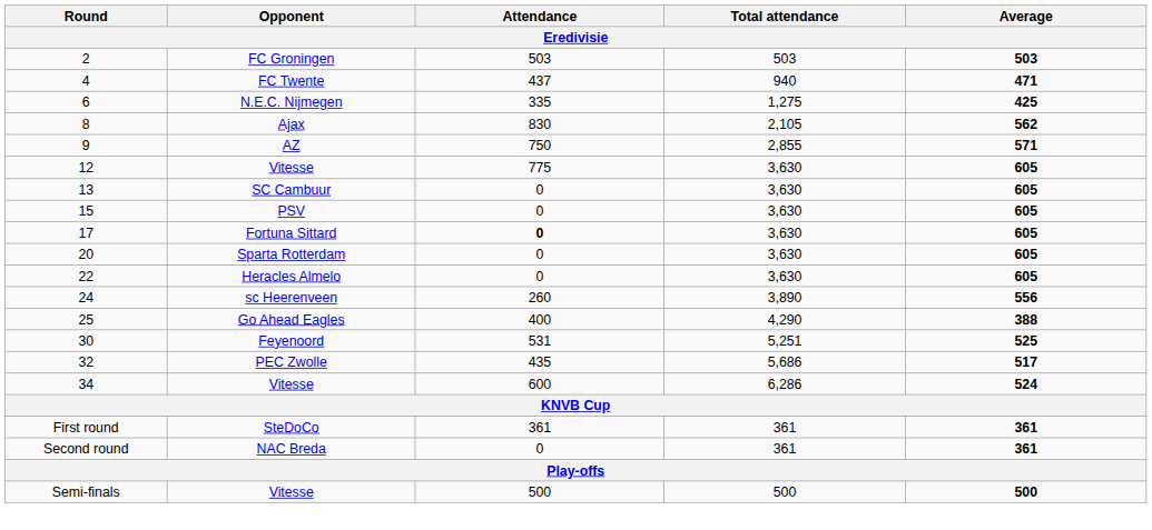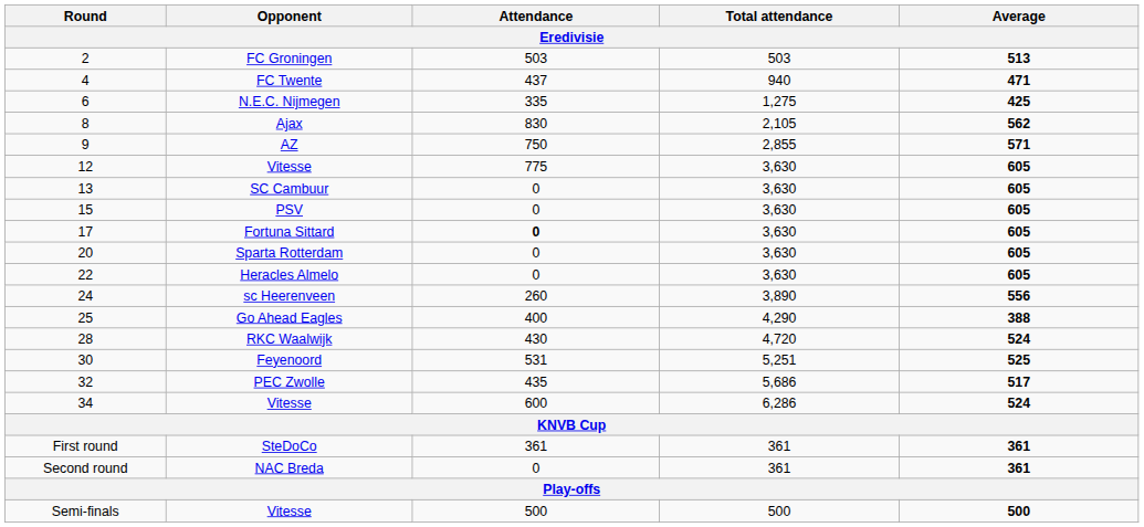FC Groningen | Average: 503 -> 513
+ row: 28 | RKC Waalwijk | 430 | 4,720 | 524
